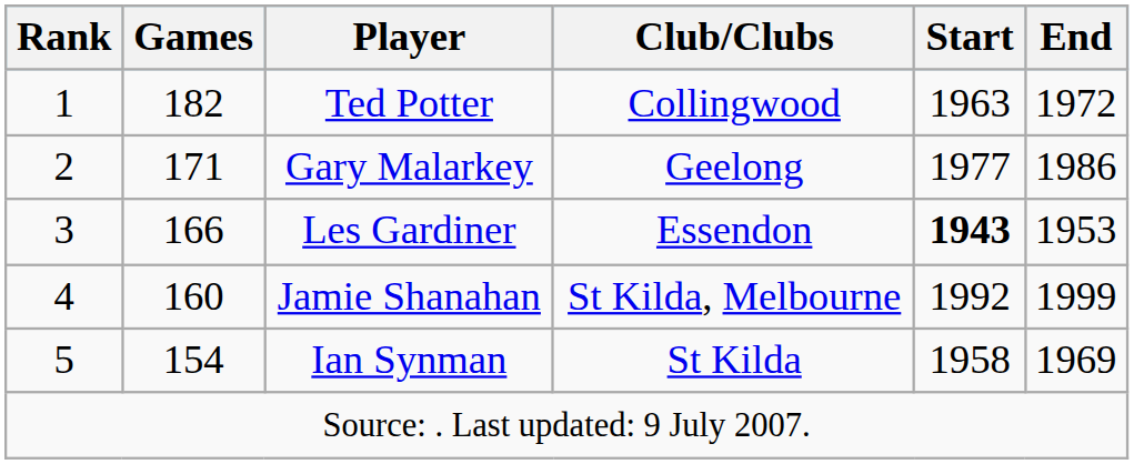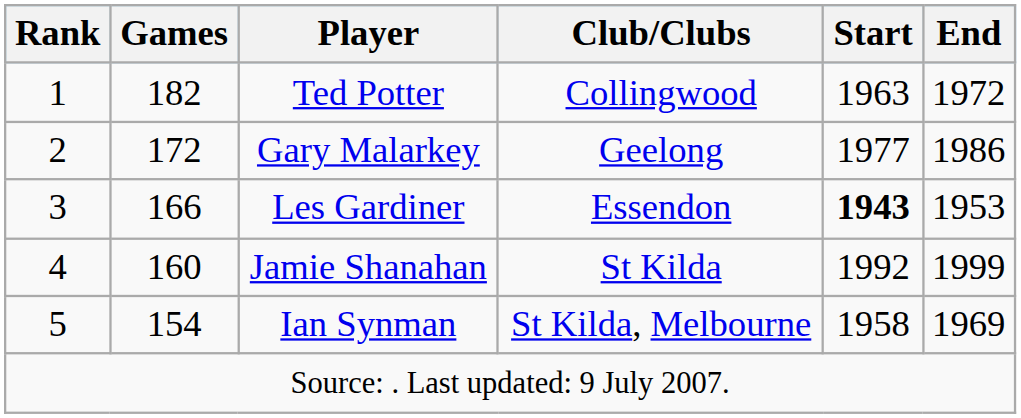Gary Malarkey | Games: 171 -> 172
Jamie Shanahan | Club/Clubs: St Kilda, Melbourne -> St Kilda
Ian Synman | Club/Clubs: St Kilda -> St Kilda, Melbourne
